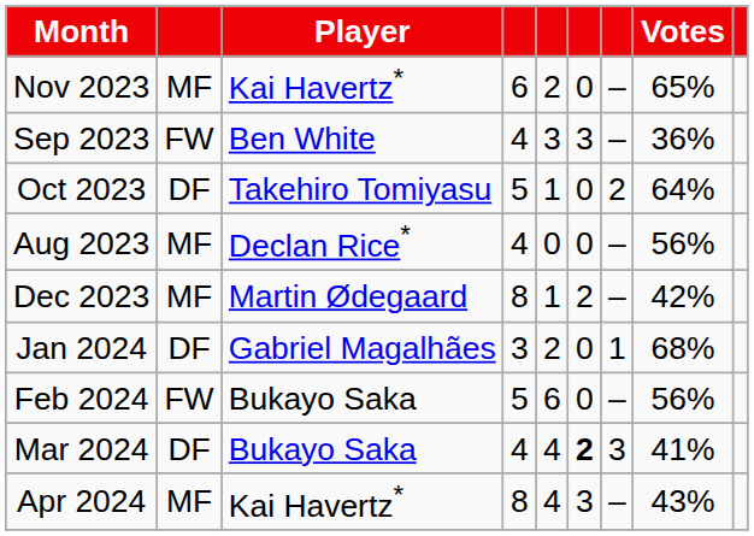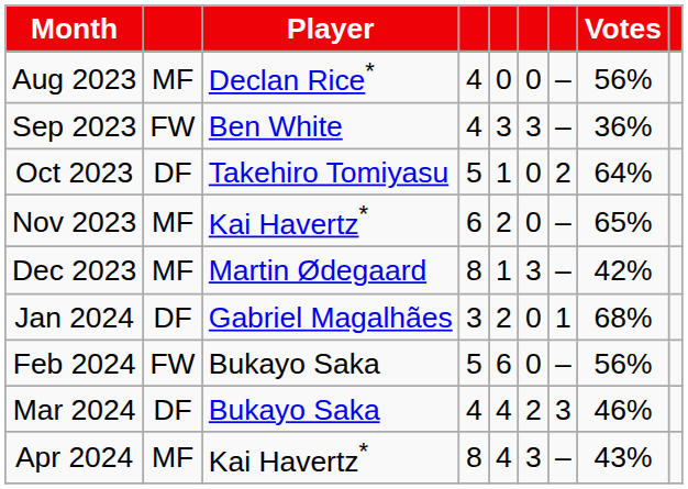rows swapped: Aug 2023 <-> Nov 2023
Dec 2023 | column 6: 2 -> 3
Mar 2024 | column 6: bold -> normal
Mar 2024 | Votes: 41% -> 46%
